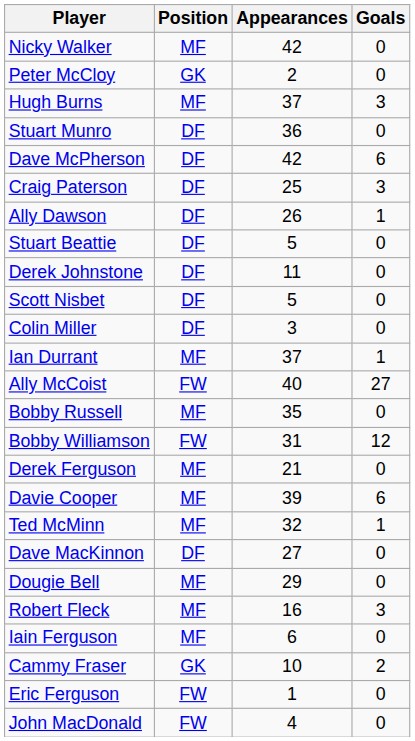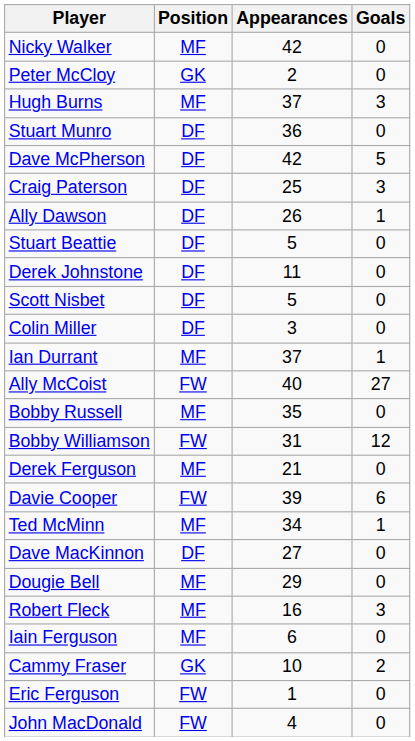Dave McPherson | Goals: 6 -> 5
Davie Cooper | Position: MF -> FW
Ted McMinn | Appearances: 32 -> 34
